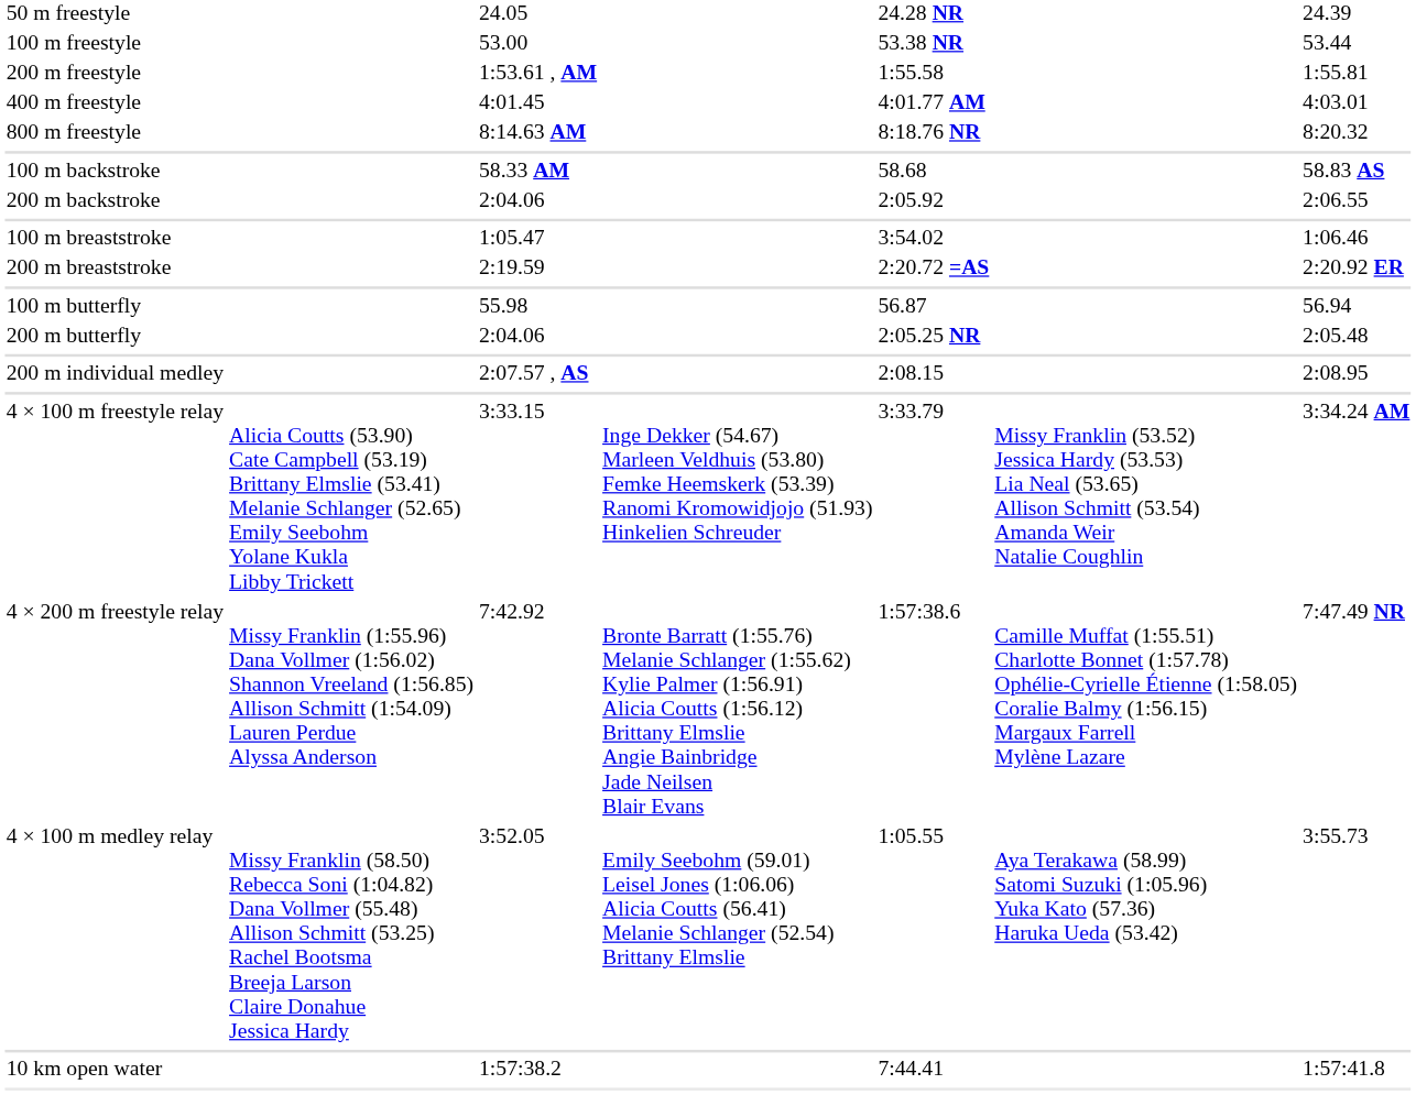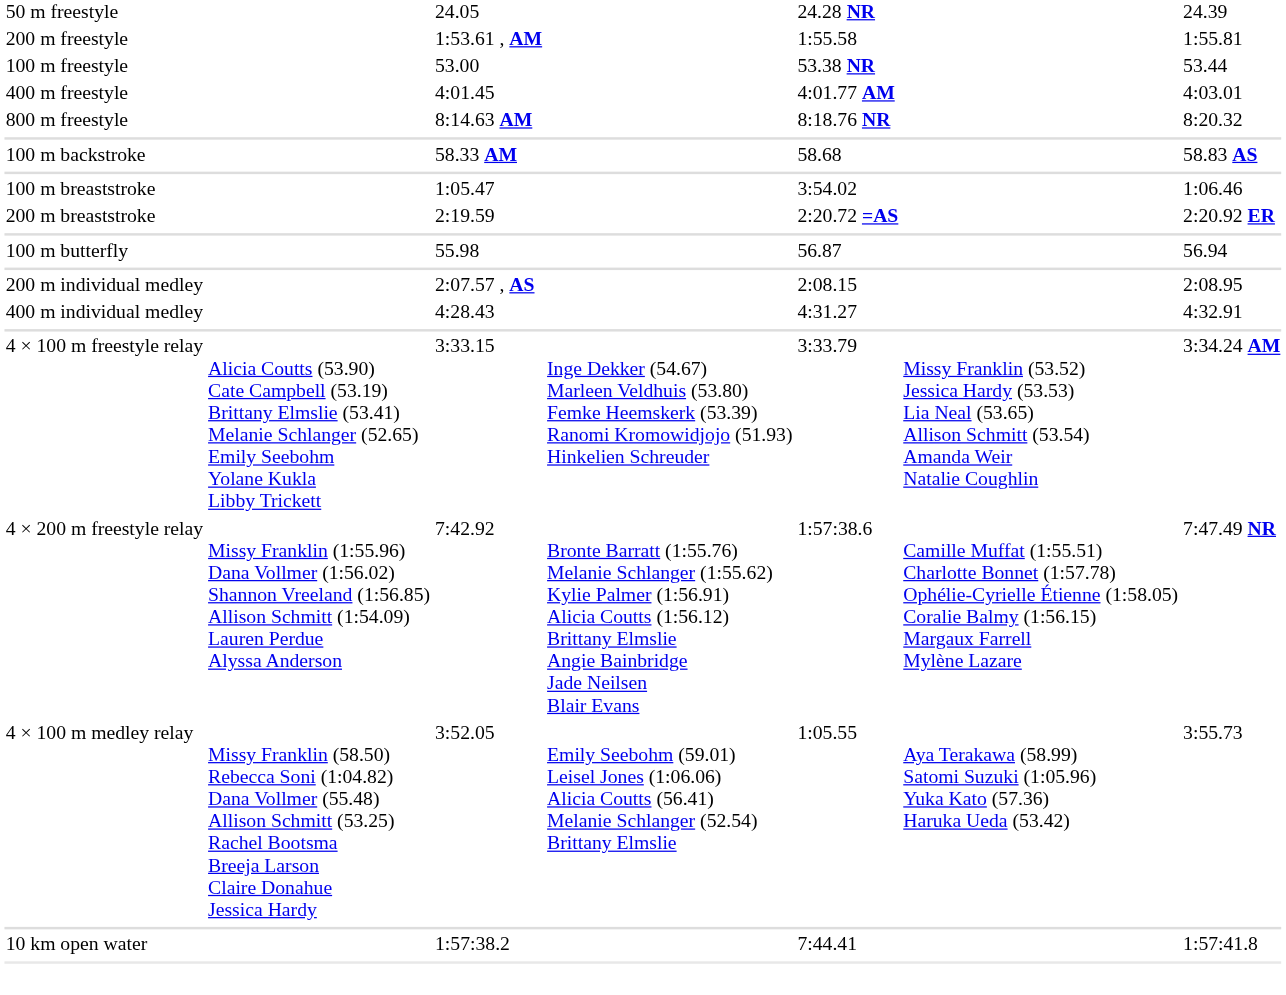rows swapped: 100 m freestyle <-> 200 m freestyle
- row: 200 m backstroke | 2:04.06 | 2:05.92 | 2:06.55
- row: 200 m butterfly | 2:04.06 | 2:05.25 NR | 2:05.48
+ row: 400 m individual medley | 4:28.43 | 4:31.27 | 4:32.91
